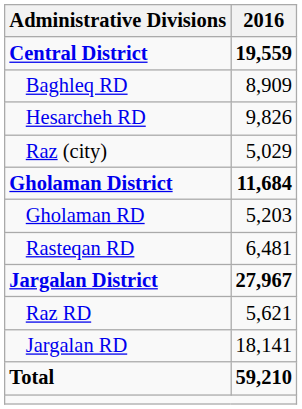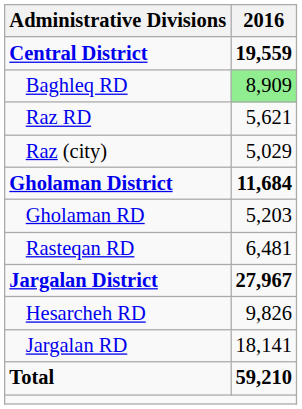Baghleq RD | 2016: no background -> lightgreen background
rows swapped: Raz RD <-> Hesarcheh RD
